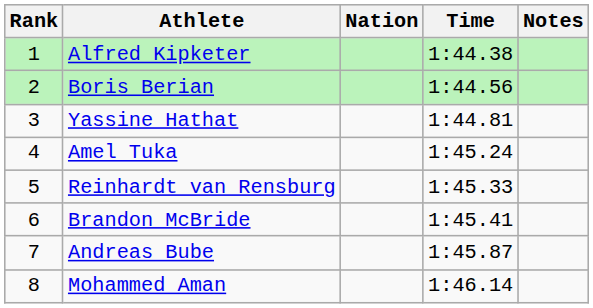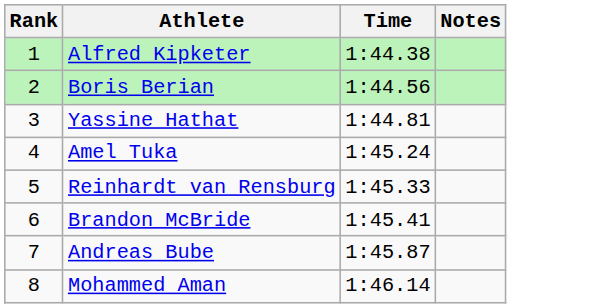- column: Nation
